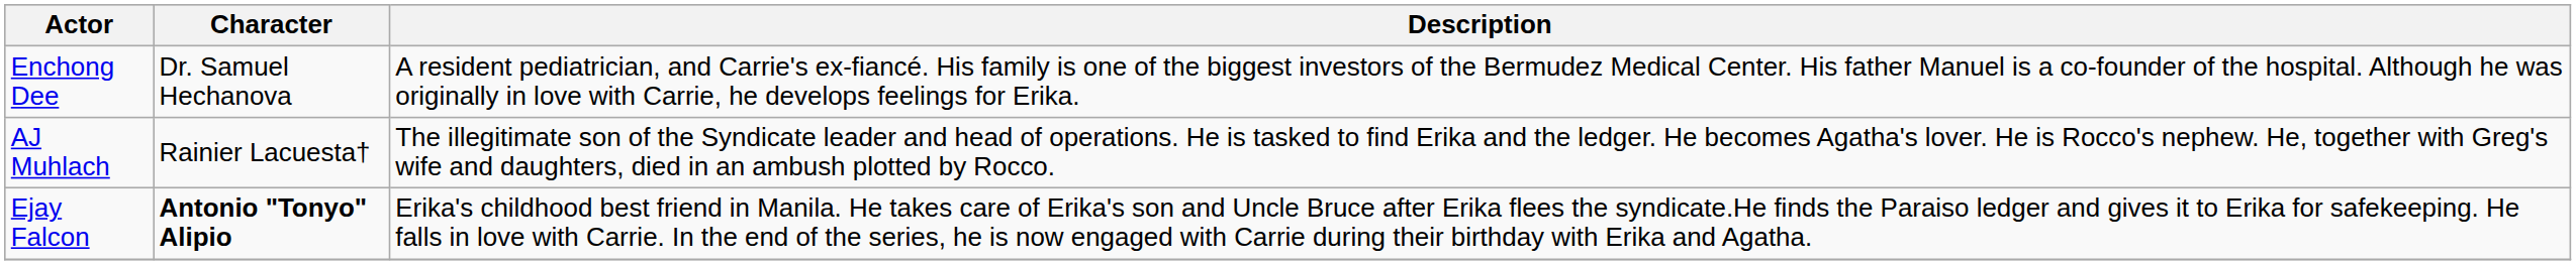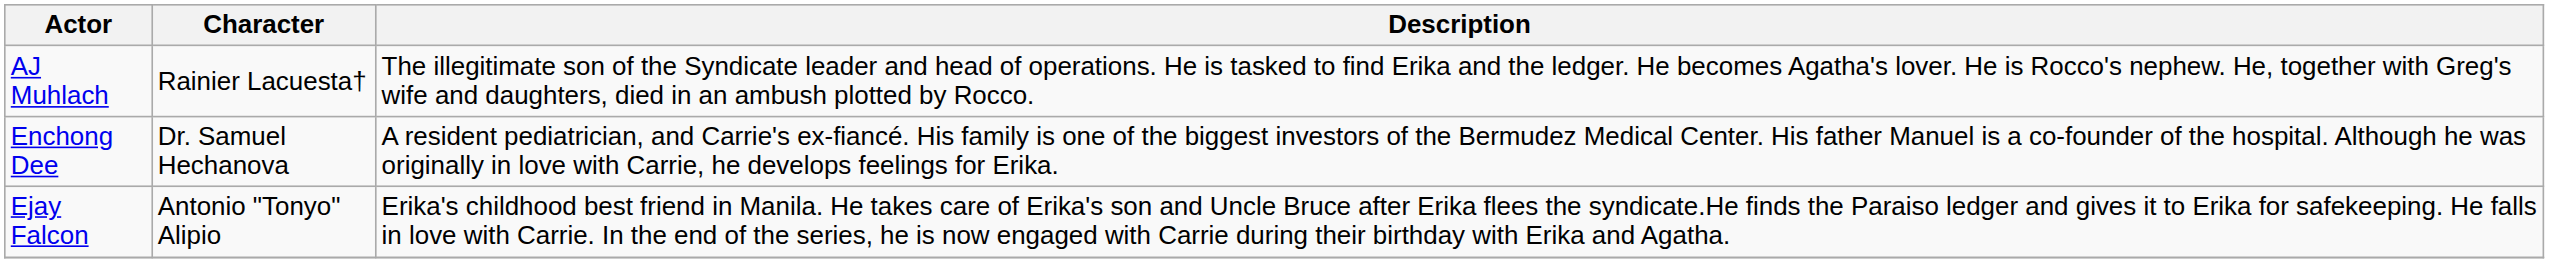rows swapped: Enchong Dee <-> AJ Muhlach
Ejay Falcon | Character: bold -> normal
